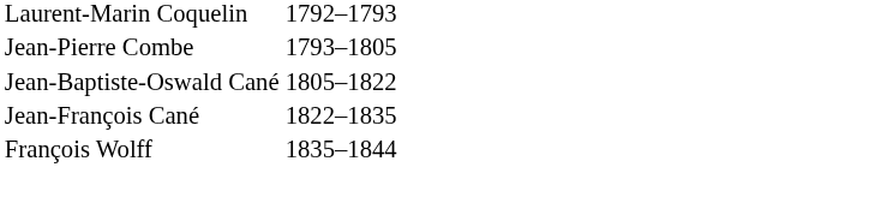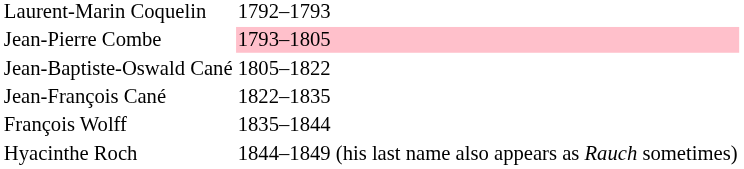Jean-Pierre Combe | column 2: no background -> pink background
+ row: Hyacinthe Roch | 1844–1849 (his last name also appears as Rauch sometimes)
